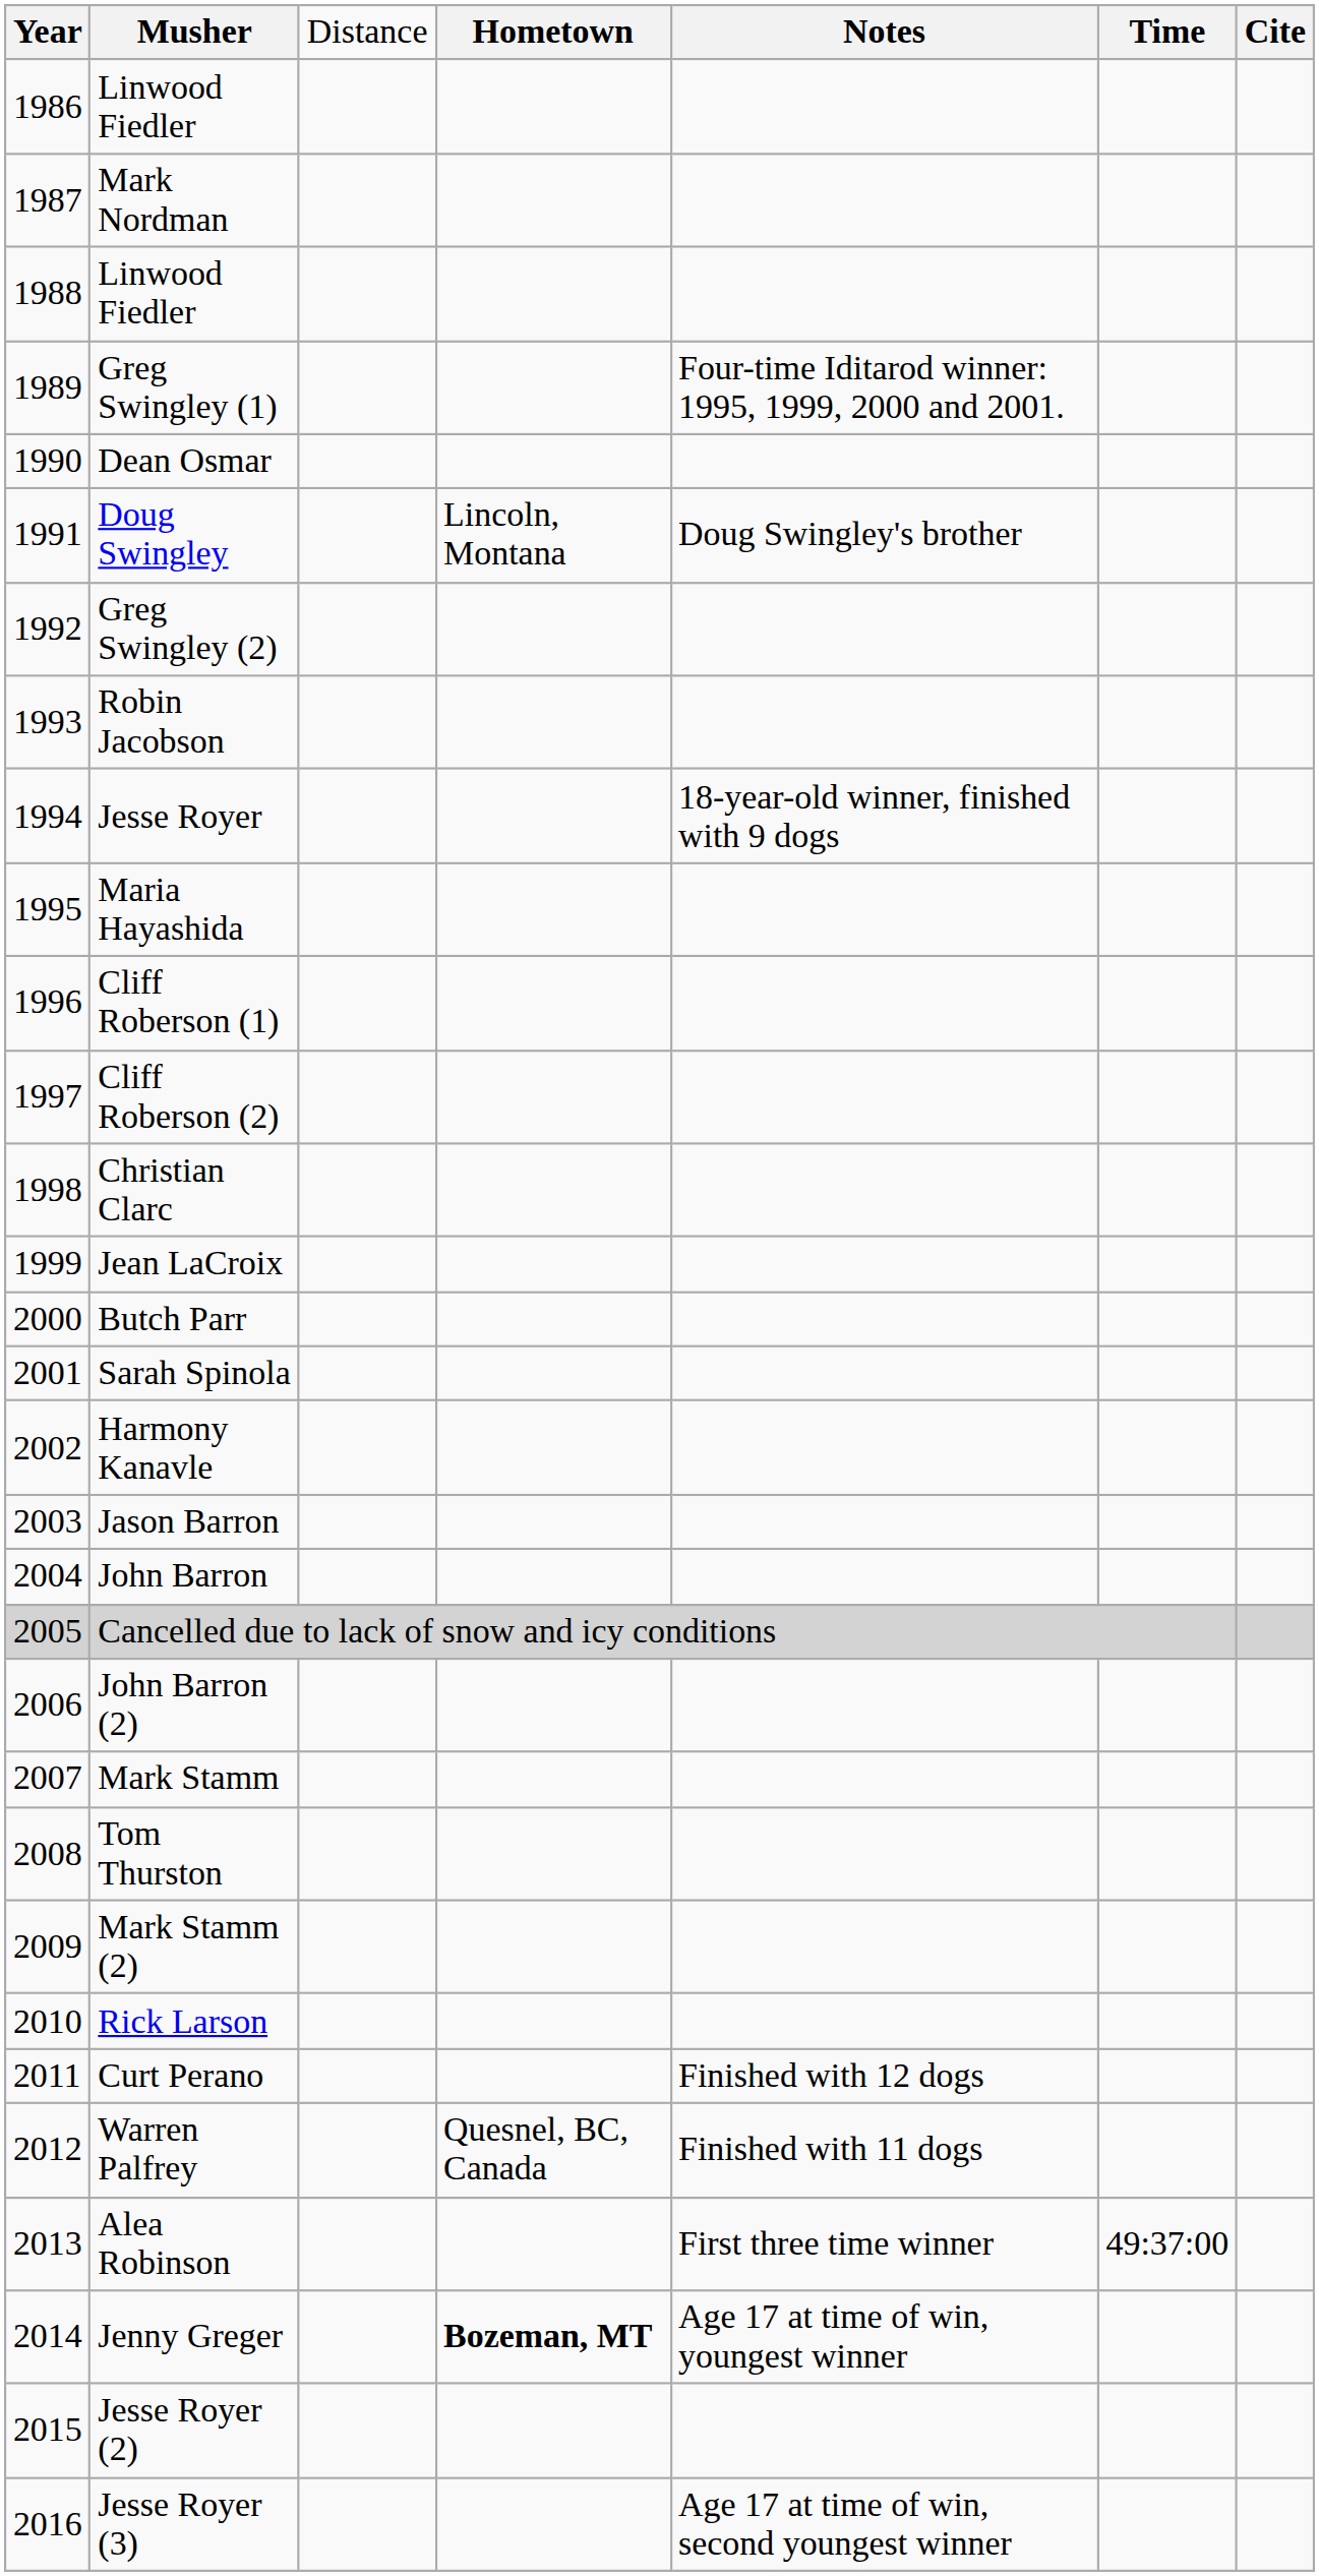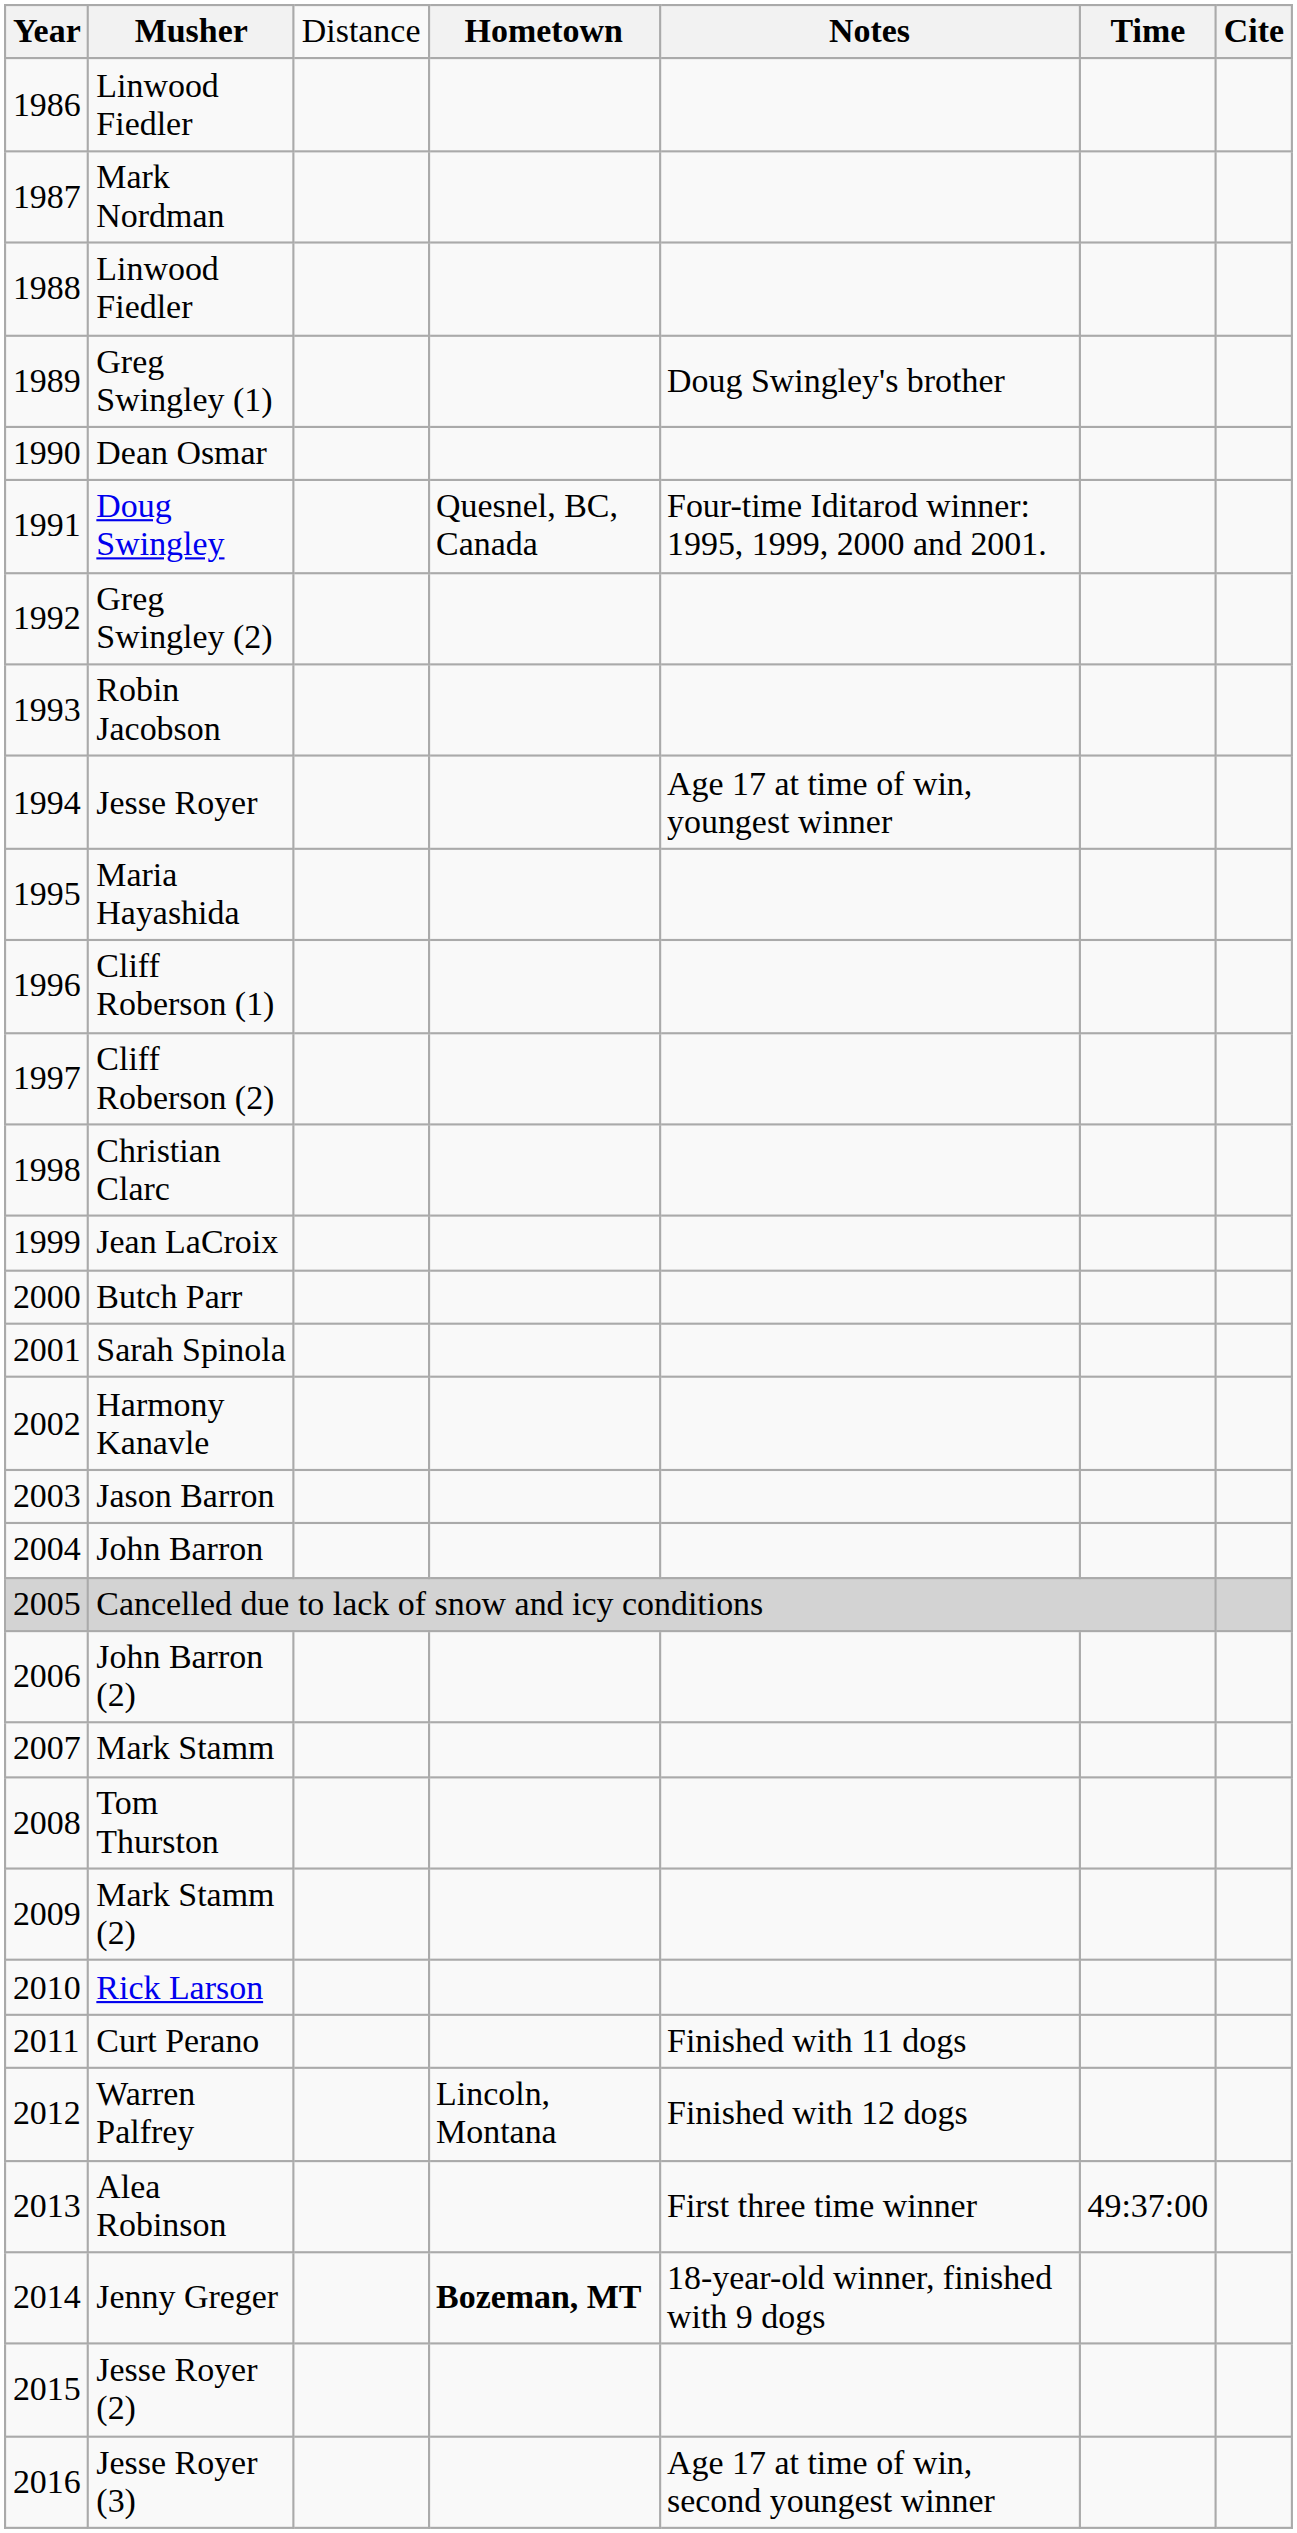Greg Swingley (1) | column 5: Four-time Iditarod winner: 1995, 1999, 2000 and 2001. -> Doug Swingley's brother
Doug Swingley | column 4: Lincoln, Montana -> Quesnel, BC, Canada
Doug Swingley | column 5: Doug Swingley's brother -> Four-time Iditarod winner: 1995, 1999, 2000 and 2001.
Jesse Royer | column 5: 18-year-old winner, finished with 9 dogs -> Age 17 at time of win, youngest winner
Curt Perano | column 5: Finished with 12 dogs -> Finished with 11 dogs
Warren Palfrey | column 4: Quesnel, BC, Canada -> Lincoln, Montana
Warren Palfrey | column 5: Finished with 11 dogs -> Finished with 12 dogs
Jenny Greger | column 5: Age 17 at time of win, youngest winner -> 18-year-old winner, finished with 9 dogs
